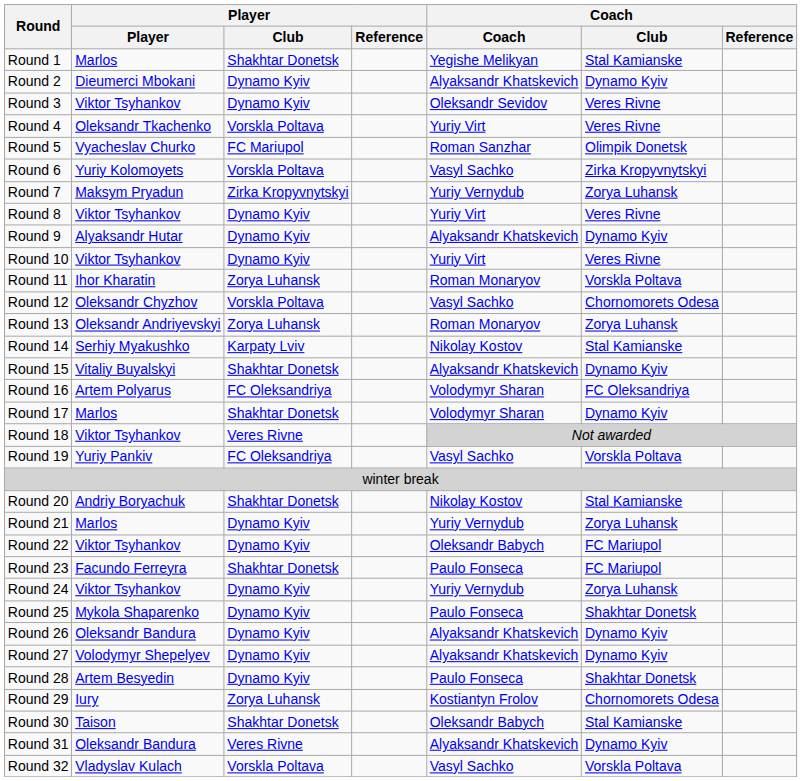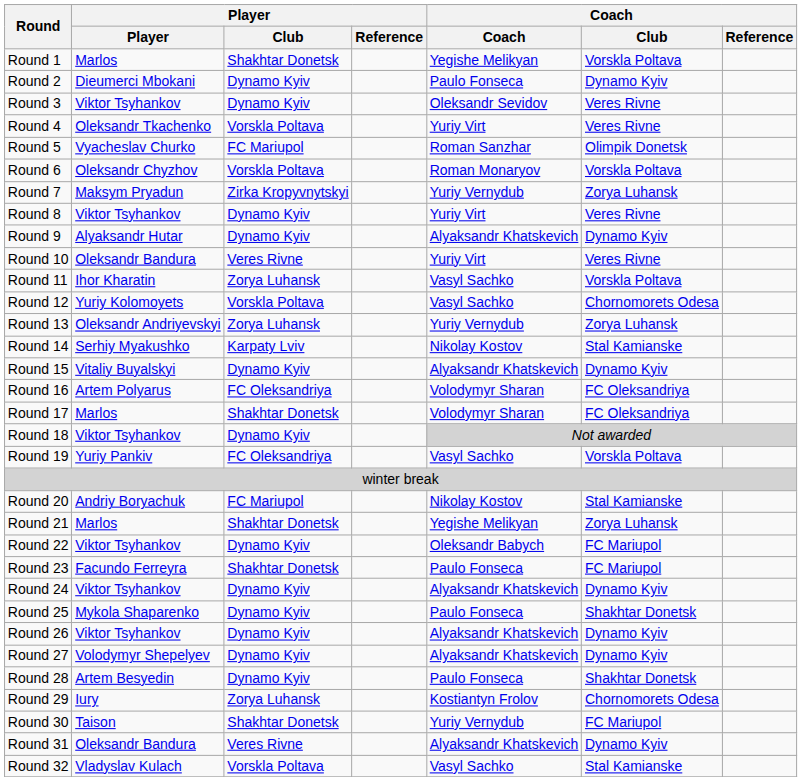Round 1 | Coach / Club: Stal Kamianske -> Vorskla Poltava
Round 2 | Coach: Alyaksandr Khatskevich -> Paulo Fonseca
Round 6 | Player: Yuriy Kolomoyets -> Oleksandr Chyzhov
Round 6 | Coach: Vasyl Sachko -> Roman Monaryov
Round 6 | Coach / Club: Zirka Kropyvnytskyi -> Vorskla Poltava
Round 10 | Player: Viktor Tsyhankov -> Oleksandr Bandura
Round 10 | Player / Club: Dynamo Kyiv -> Veres Rivne
Round 11 | Coach: Roman Monaryov -> Vasyl Sachko
Round 12 | Player: Oleksandr Chyzhov -> Yuriy Kolomoyets
Round 13 | Coach: Roman Monaryov -> Yuriy Vernydub
Round 15 | Player / Club: Shakhtar Donetsk -> Dynamo Kyiv
Round 17 | Coach / Club: Dynamo Kyiv -> FC Oleksandriya
Round 18 | Player / Club: Veres Rivne -> Dynamo Kyiv
Round 20 | Player / Club: Shakhtar Donetsk -> FC Mariupol
Round 21 | Player / Club: Dynamo Kyiv -> Shakhtar Donetsk
Round 21 | Coach: Yuriy Vernydub -> Yegishe Melikyan
Round 24 | Coach: Yuriy Vernydub -> Alyaksandr Khatskevich
Round 24 | Coach / Club: Zorya Luhansk -> Dynamo Kyiv
Round 26 | Player: Oleksandr Bandura -> Viktor Tsyhankov
Round 30 | Coach: Oleksandr Babych -> Yuriy Vernydub
Round 30 | Coach / Club: Stal Kamianske -> FC Mariupol
Round 32 | Coach / Club: Vorskla Poltava -> Stal Kamianske
